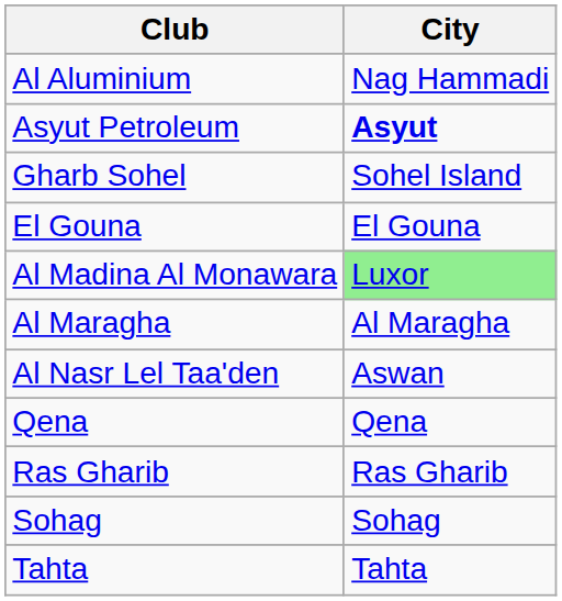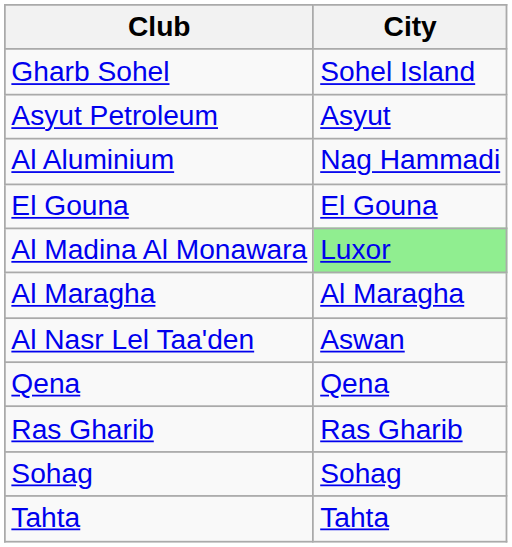rows swapped: Al Aluminium <-> Gharb Sohel
Asyut Petroleum | City: bold -> normal
